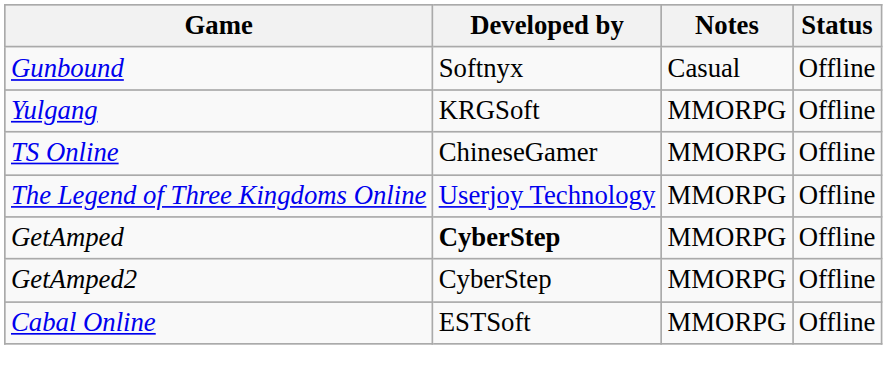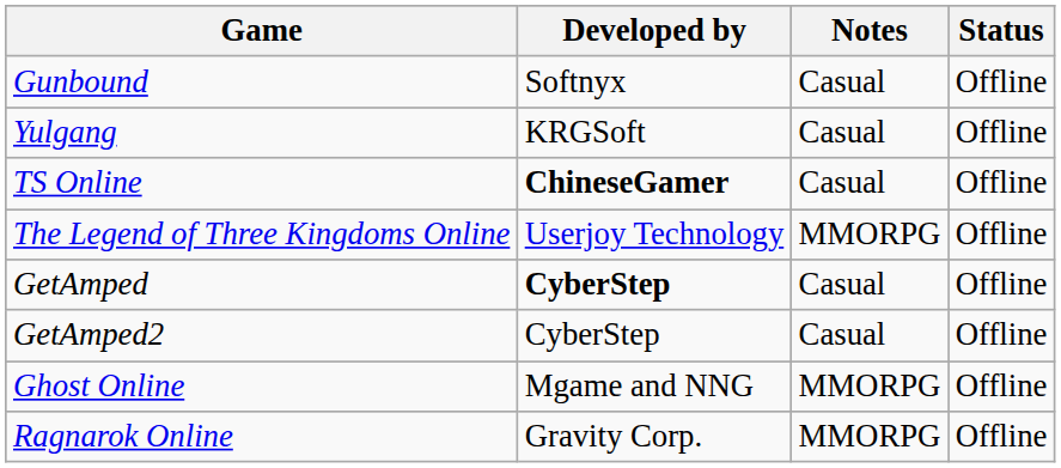Yulgang | Notes: MMORPG -> Casual
TS Online | Developed by: normal -> bold
TS Online | Notes: MMORPG -> Casual
GetAmped | Notes: MMORPG -> Casual
GetAmped2 | Notes: MMORPG -> Casual
+ row: Ghost Online | Mgame and NNG | MMORPG | Offline
- row: Cabal Online | ESTSoft | MMORPG | Offline
+ row: Ragnarok Online | Gravity Corp. | MMORPG | Offline
